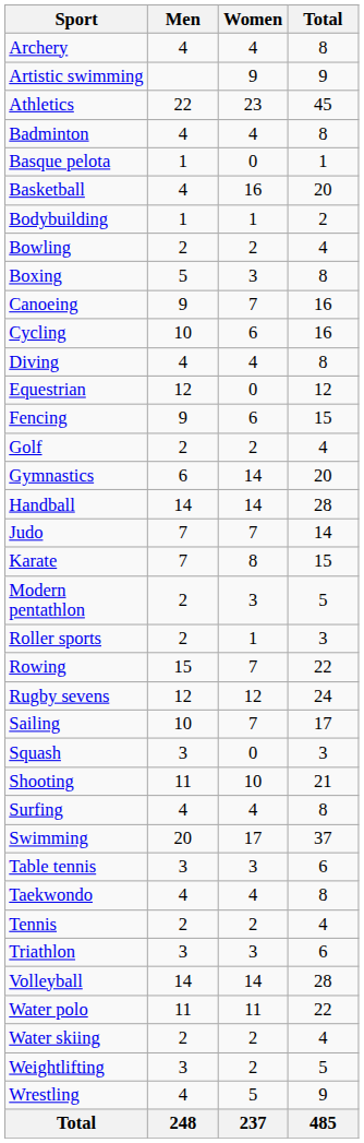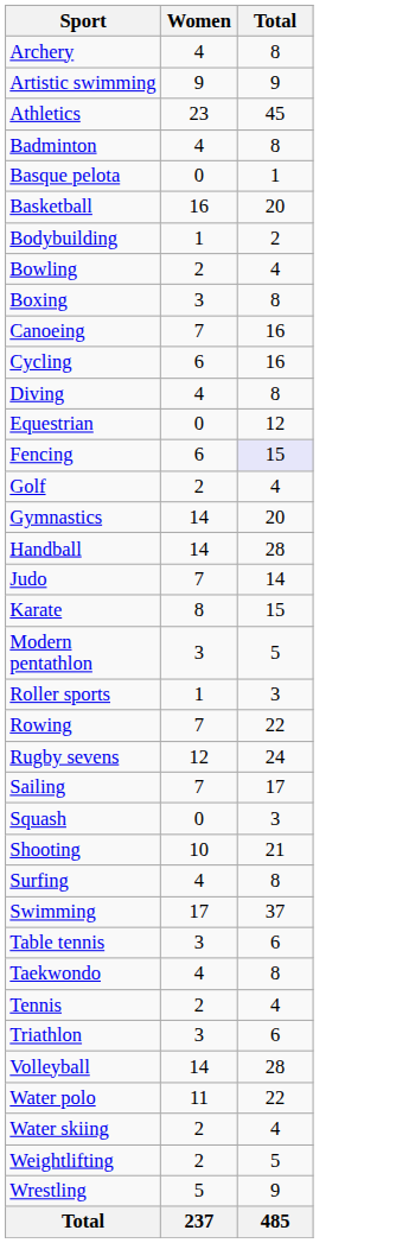- column: Men | 4 | 22 | 4 | 1 | 4 | 1 | 2 | 5 | 9 | 10 | 4 | 12 | 9 | 2 | 6 | 14 | 7 | 7 | 2 | 2 | 15 | 12 | 10 | 3 | 11 | 4 | 20 | 3 | 4 | 2 | 3 | 14 | 11 | 2 | 3 | 4 | 248
Fencing | Total: no background -> lavender background
